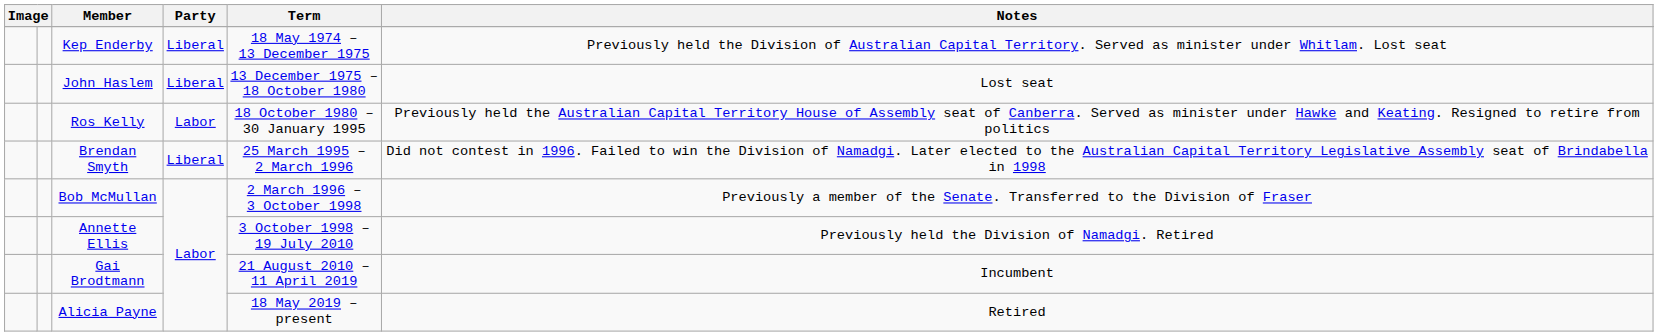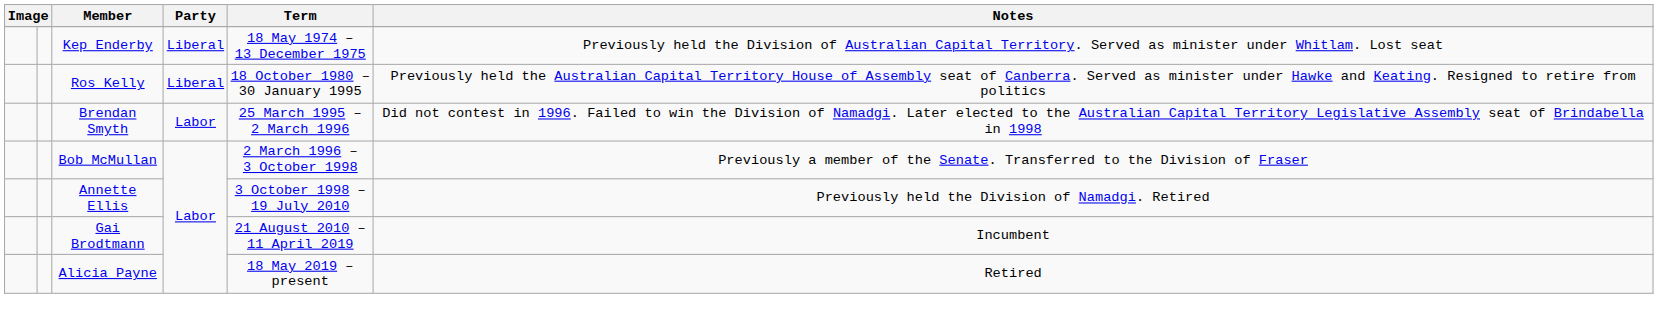- row: John Haslem | Liberal | 13 December 1975 – 18 October 1980 | Lost seat
Ros Kelly | Party: Labor -> Liberal
Brendan Smyth | Party: Liberal -> Labor
